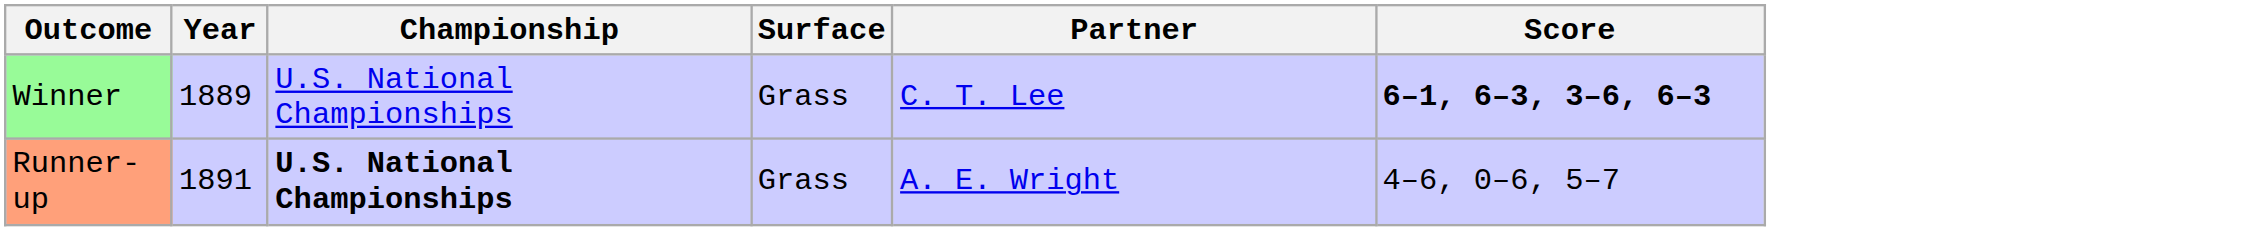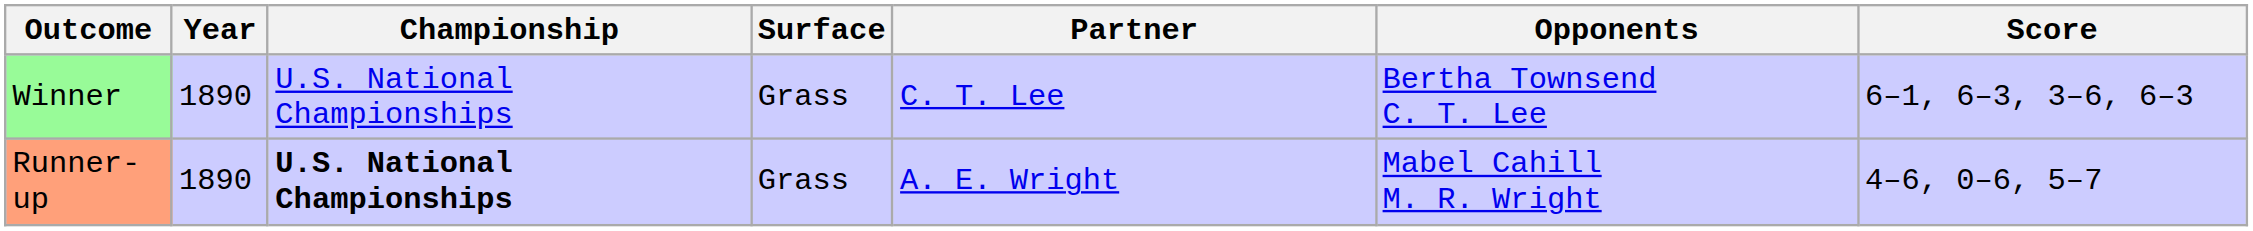+ column: Opponents | Bertha Townsend C. T. Lee | Mabel Cahill M. R. Wright
Winner | Year: 1889 -> 1890
Winner | Score: bold -> normal
Runner-up | Year: 1891 -> 1890
